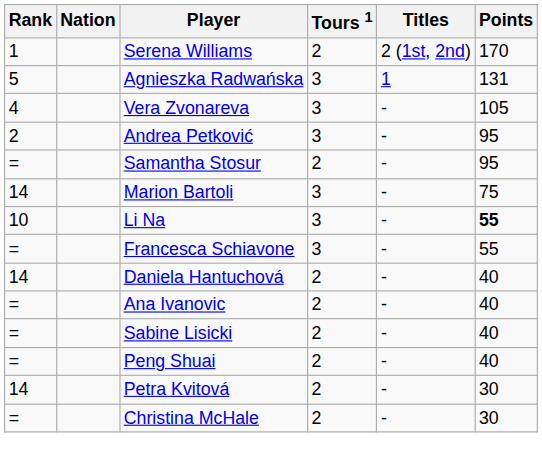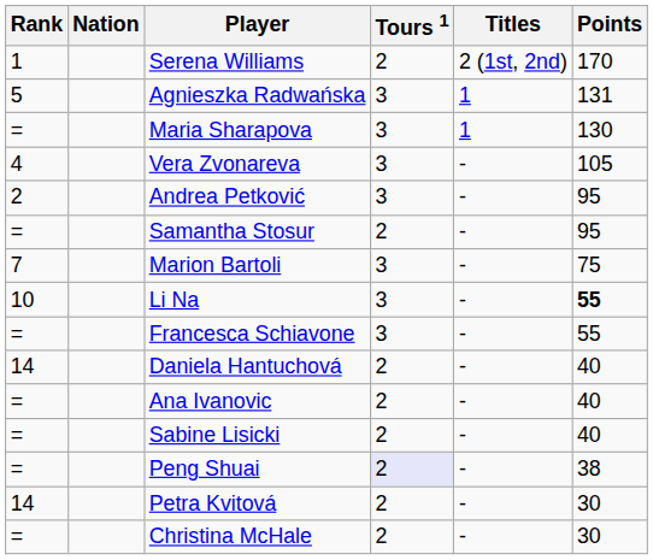+ row: = | Maria Sharapova | 3 | 1 | 130
Marion Bartoli | Rank: 14 -> 7
Peng Shuai | Tours 1: no background -> lavender background
Peng Shuai | Points: 40 -> 38
